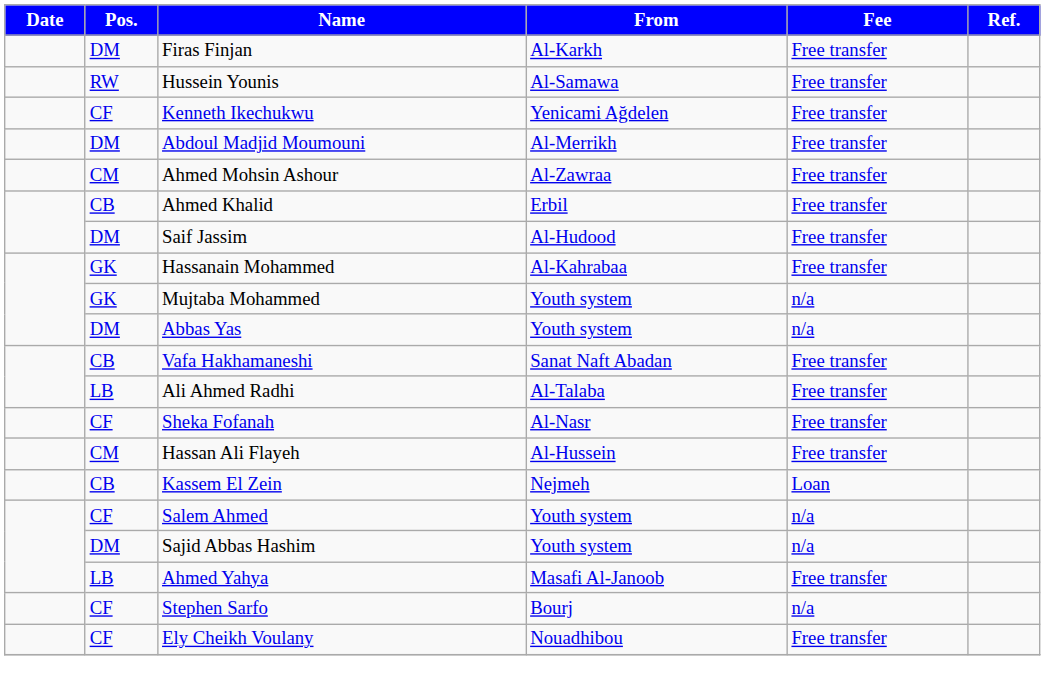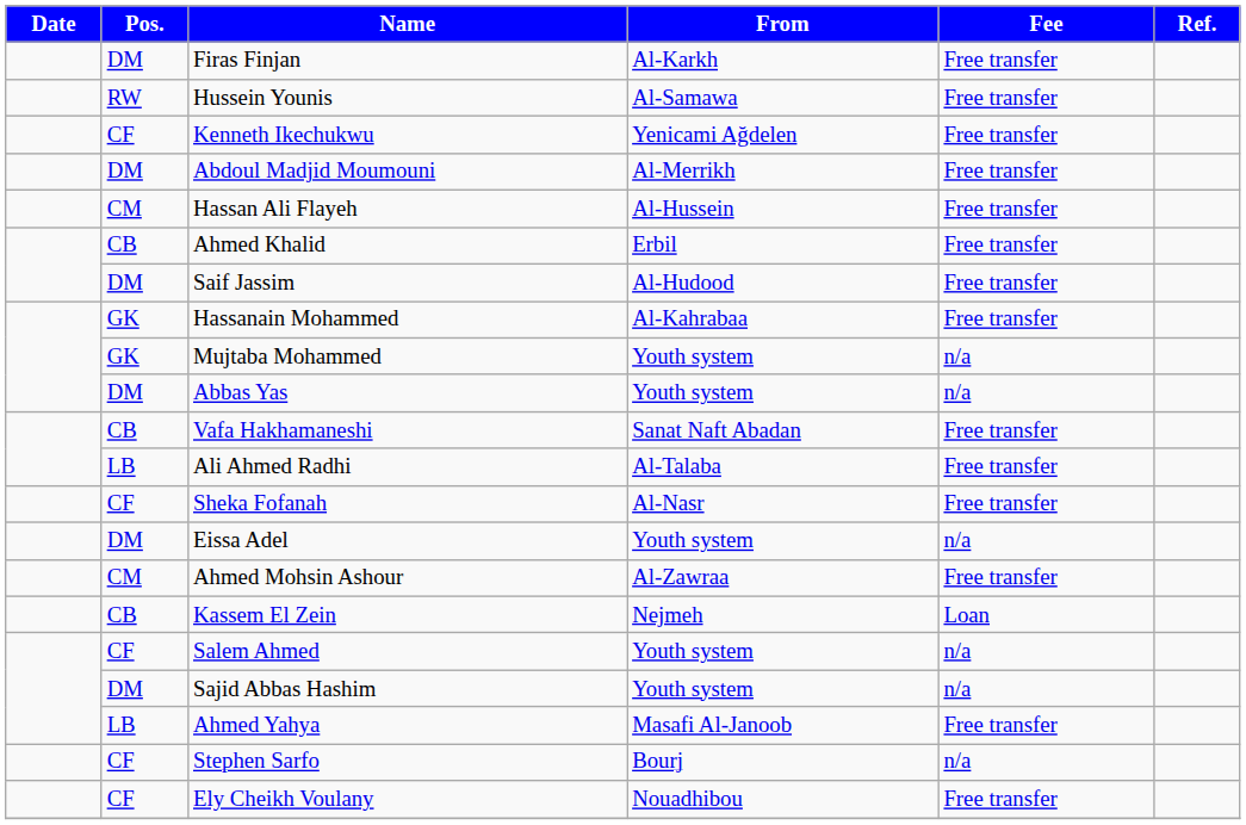rows swapped: Ahmed Mohsin Ashour <-> Hassan Ali Flayeh
+ row: DM | Eissa Adel | Youth system | n/a
